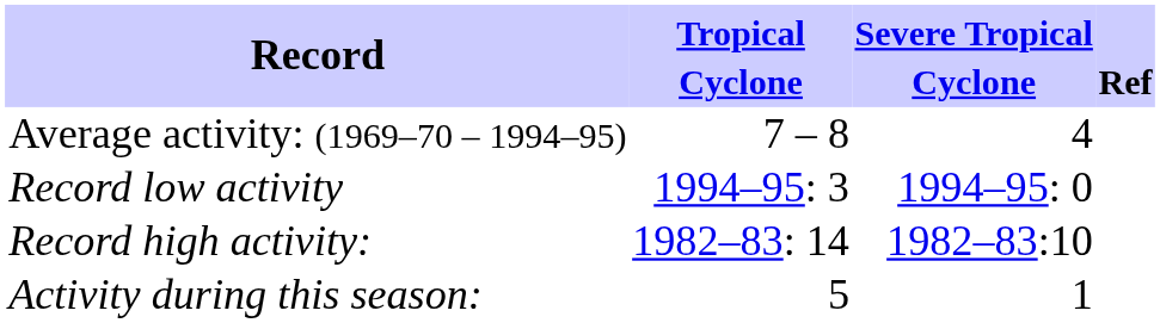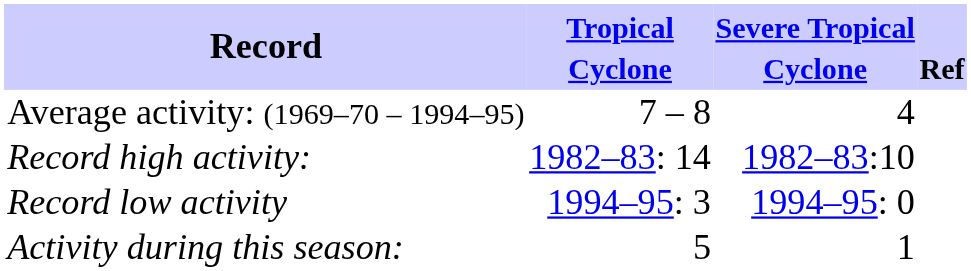rows swapped: Record high activity: <-> Record low activity
